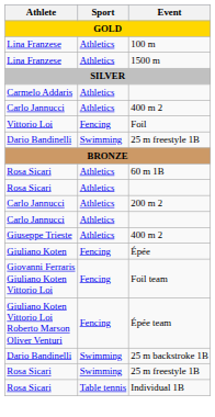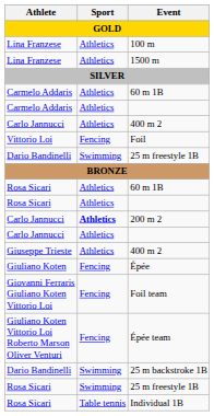+ row: Carmelo Addaris | Athletics | 60 m 1B
200 m 2 | Sport: normal -> bold
